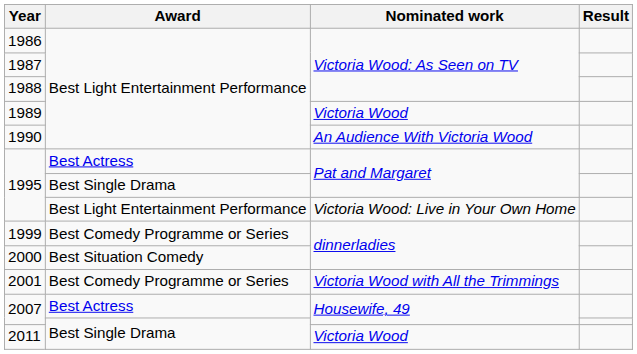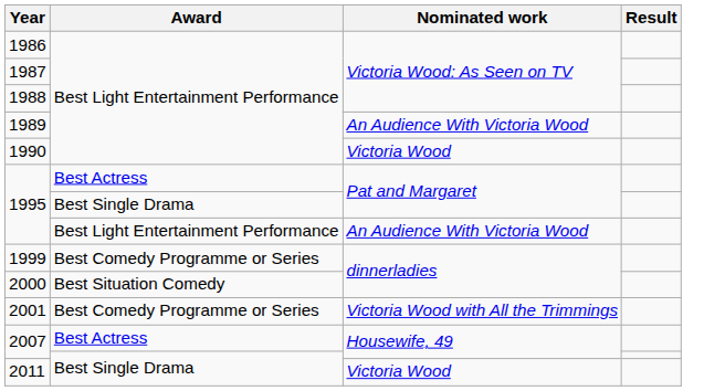1989 | Nominated work: Victoria Wood -> An Audience With Victoria Wood
1990 | Nominated work: An Audience With Victoria Wood -> Victoria Wood
1995 / Best Light Entertainment Performance | Nominated work: Victoria Wood: Live in Your Own Home -> An Audience With Victoria Wood
